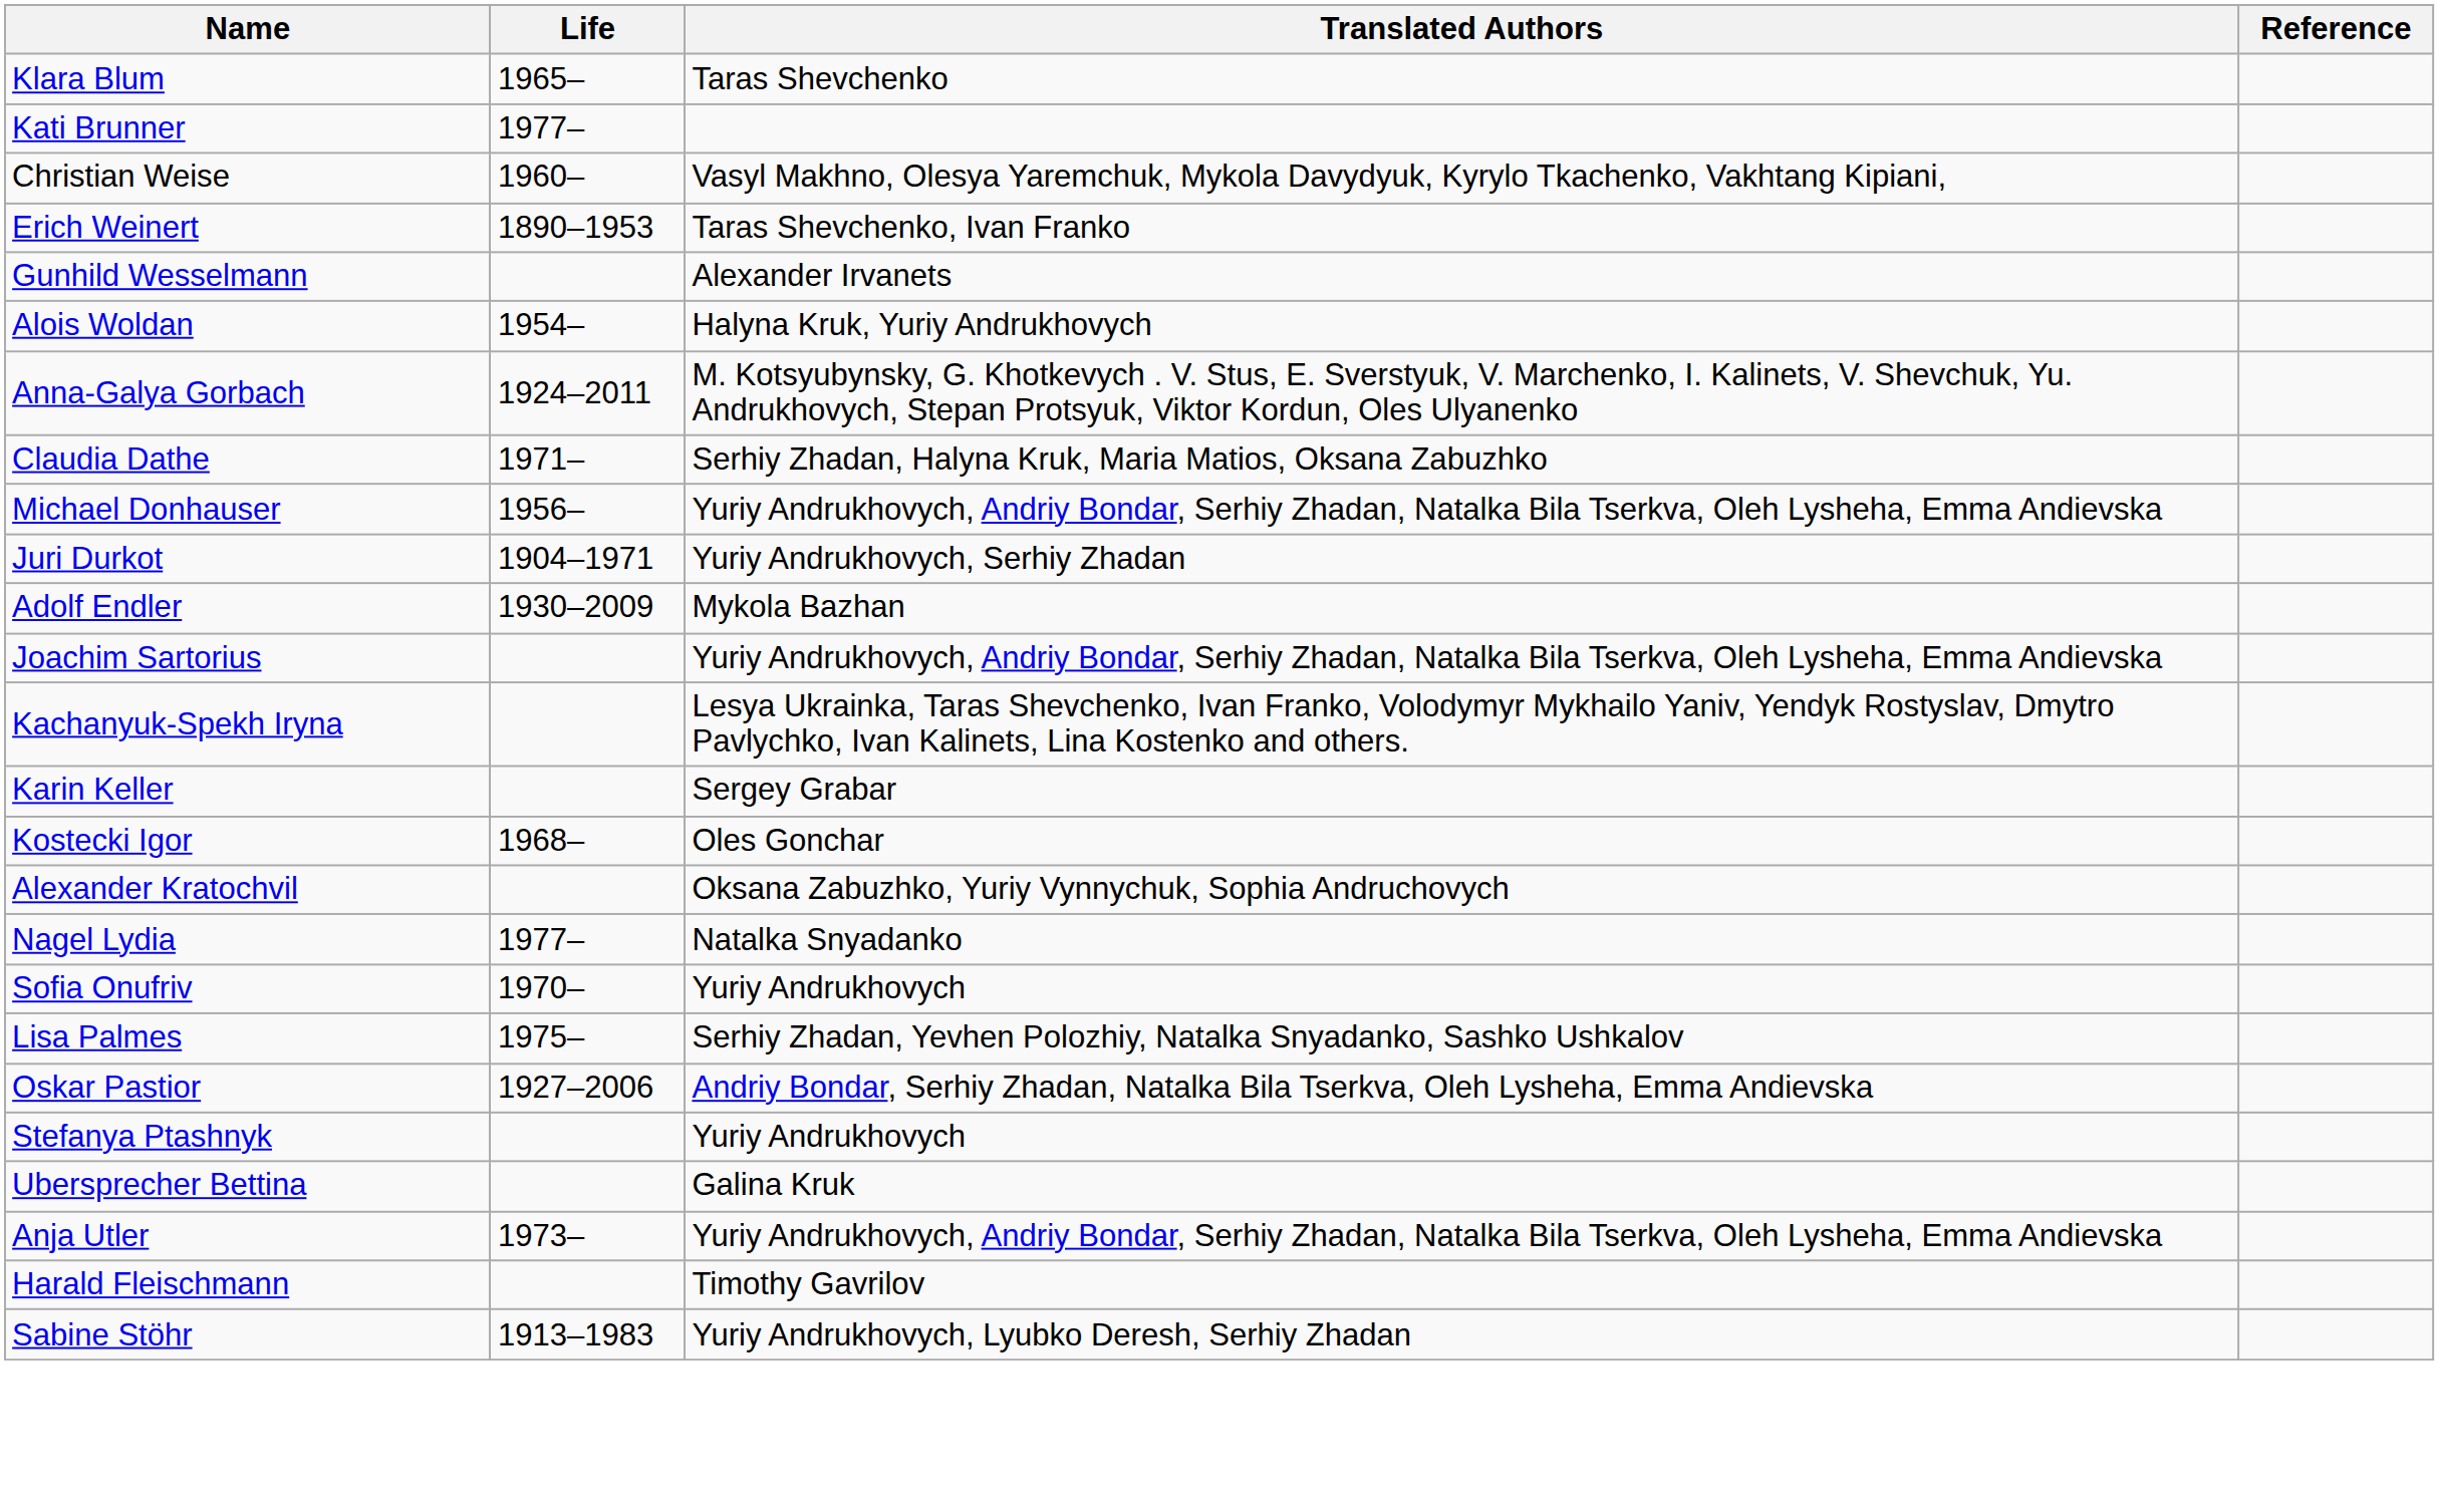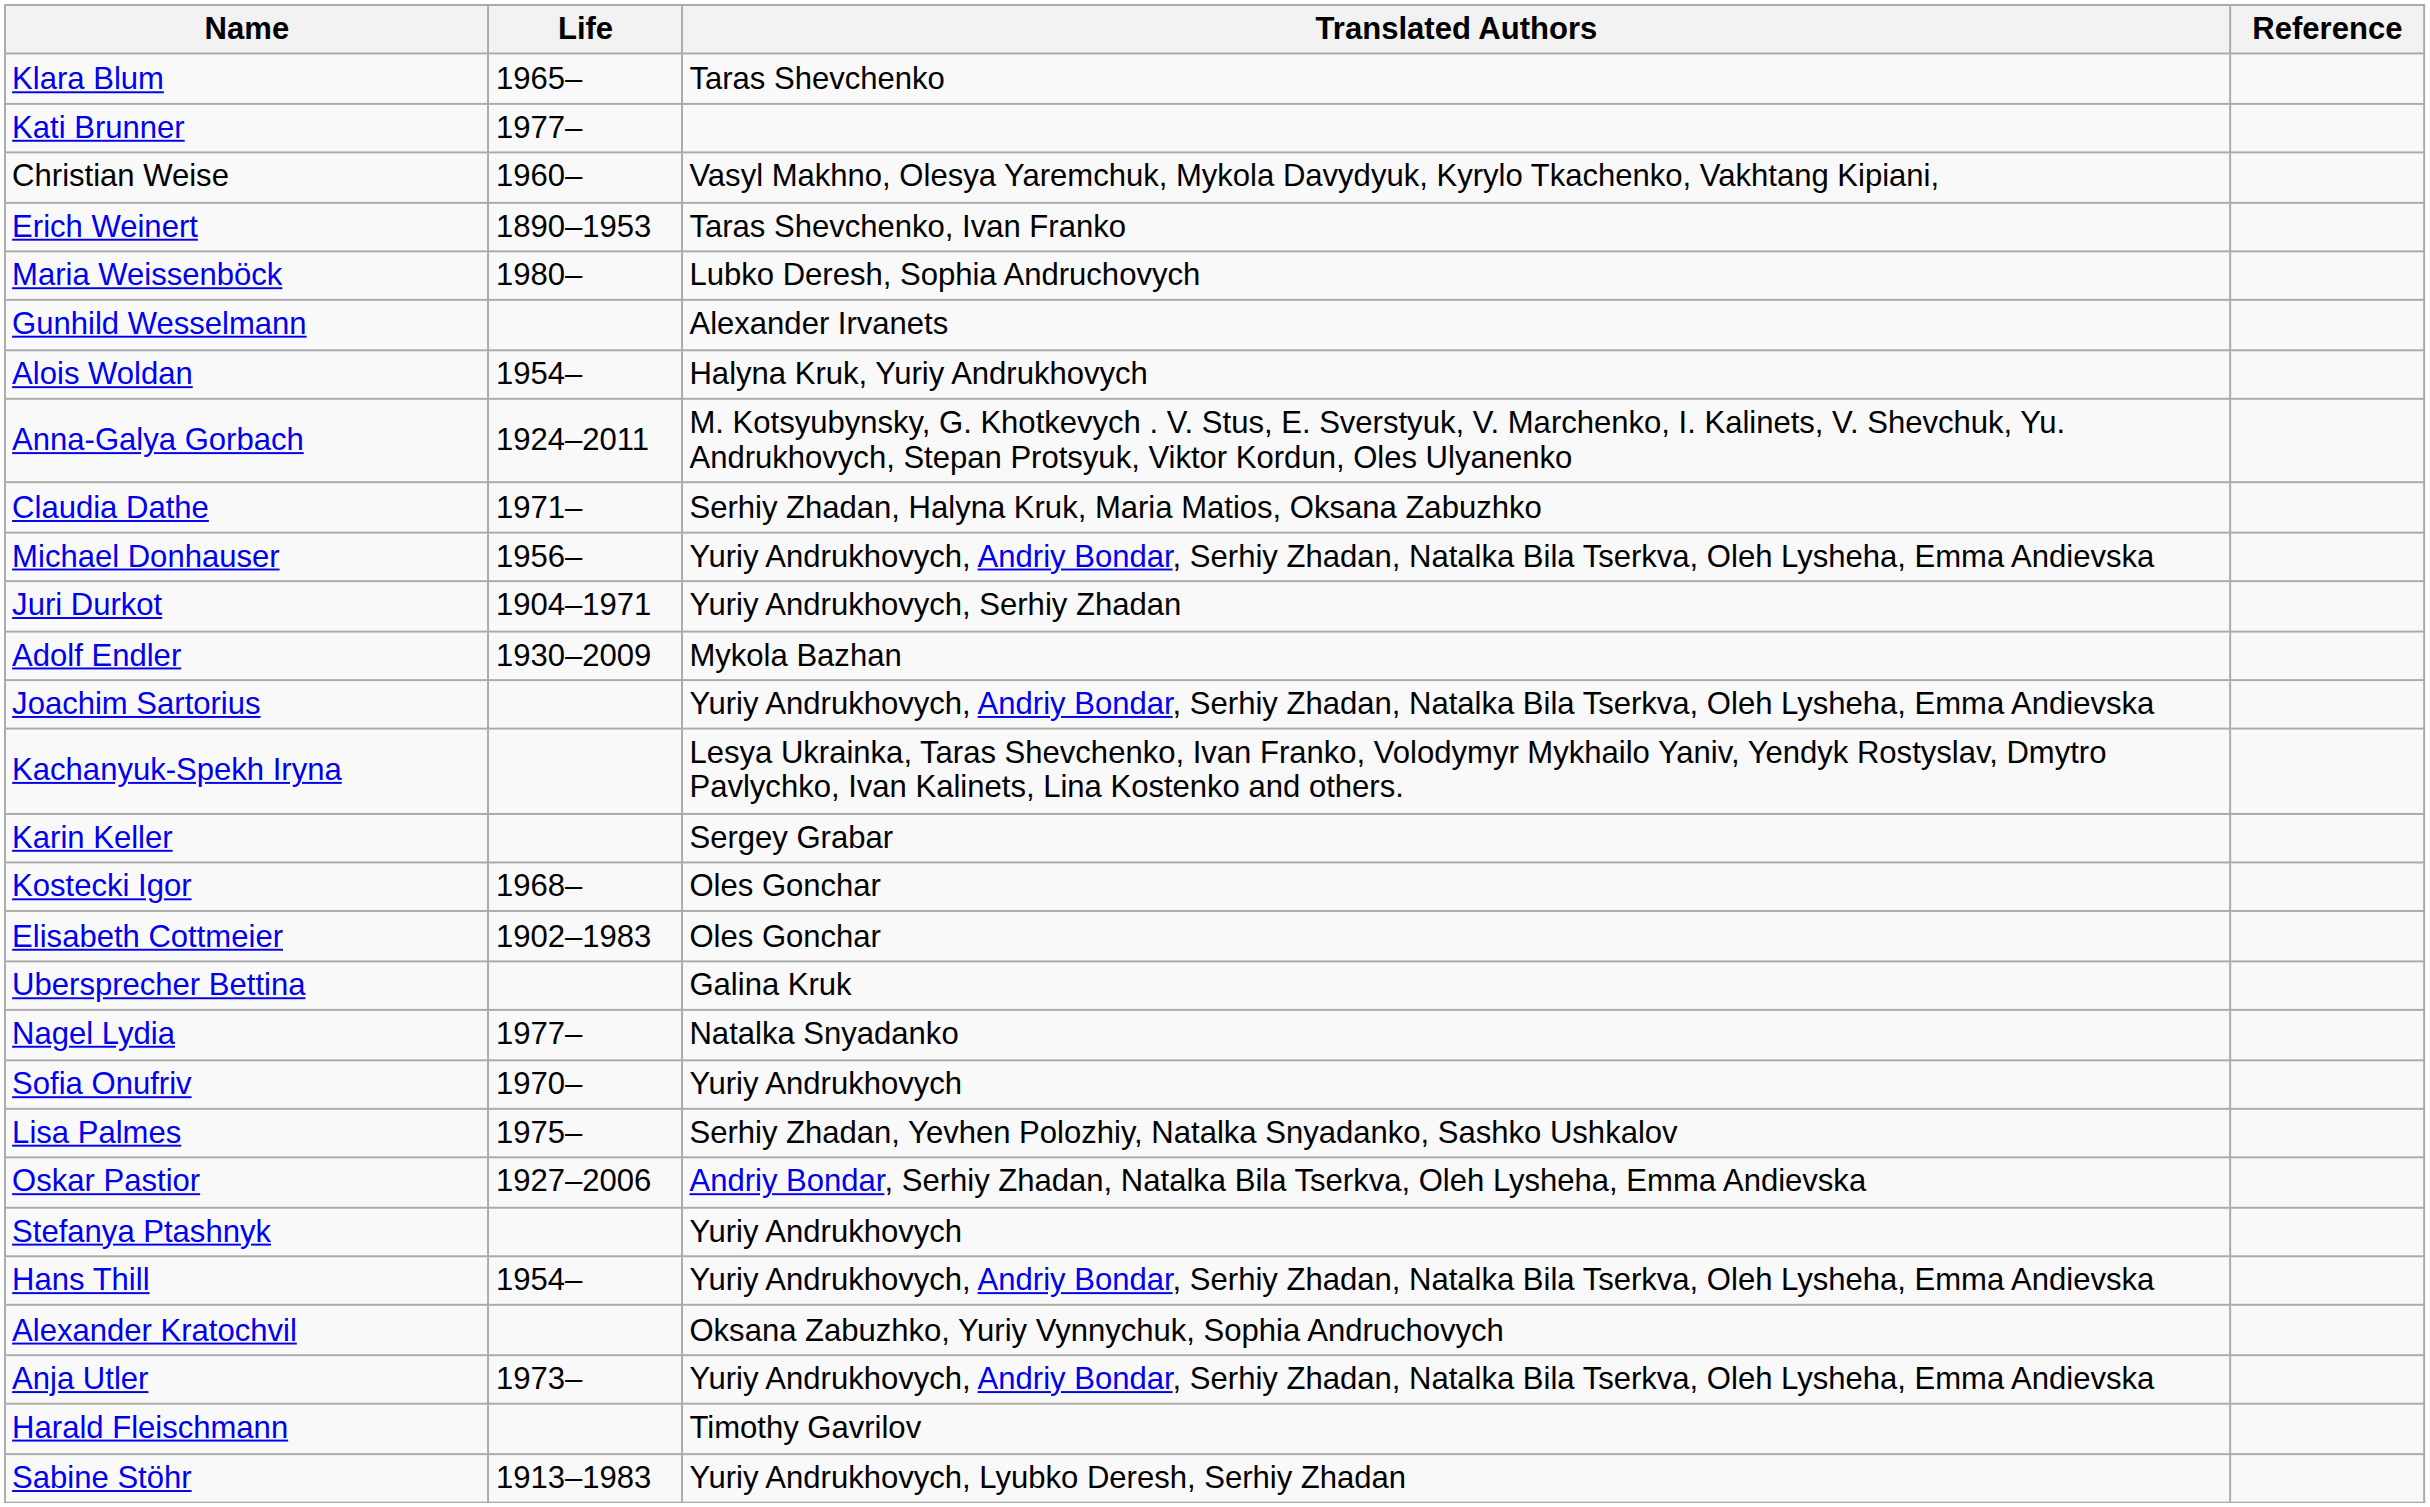+ row: Maria Weissenböck | 1980– | Lubko Deresh, Sophia Andruchovych
+ row: Elisabeth Cottmeier | 1902–1983 | Oles Gonchar
rows swapped: Alexander Kratochvil <-> Ubersprecher Bettina
+ row: Hans Thill | 1954– | Yuriy Andrukhovych, Andriy Bondar, Serhiy Zhadan, Natalka Bila Tserkva, Oleh Lysheha, Emma Andievska
